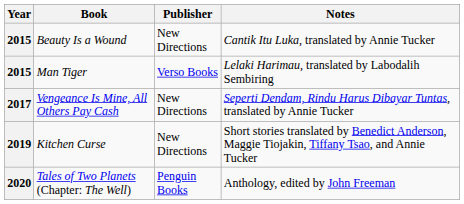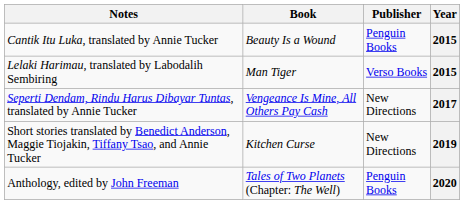columns swapped: Year <-> Notes
Beauty Is a Wound | Publisher: New Directions -> Penguin Books
